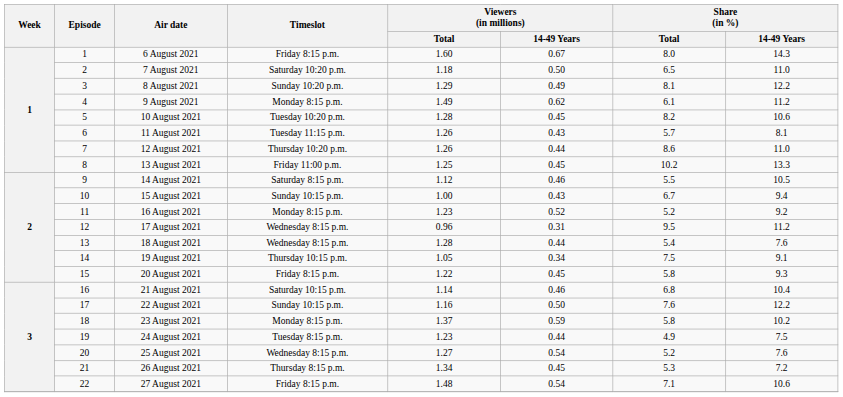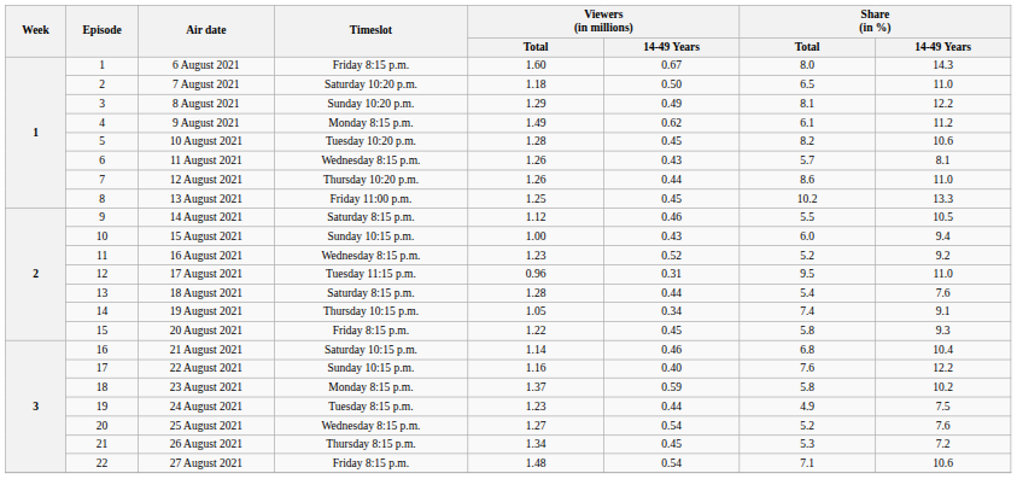11 August 2021 | Timeslot: Tuesday 11:15 p.m. -> Wednesday 8:15 p.m.
15 August 2021 | Share (in %) / Total: 6.7 -> 6.0
16 August 2021 | Timeslot: Monday 8:15 p.m. -> Wednesday 8:15 p.m.
17 August 2021 | Timeslot: Wednesday 8:15 p.m. -> Tuesday 11:15 p.m.
17 August 2021 | Share (in %) / 14-49 Years: 11.2 -> 11.0
18 August 2021 | Timeslot: Wednesday 8:15 p.m. -> Saturday 8:15 p.m.
19 August 2021 | Share (in %) / Total: 7.5 -> 7.4
22 August 2021 | Viewers (in millions) / 14-49 Years: 0.50 -> 0.40
